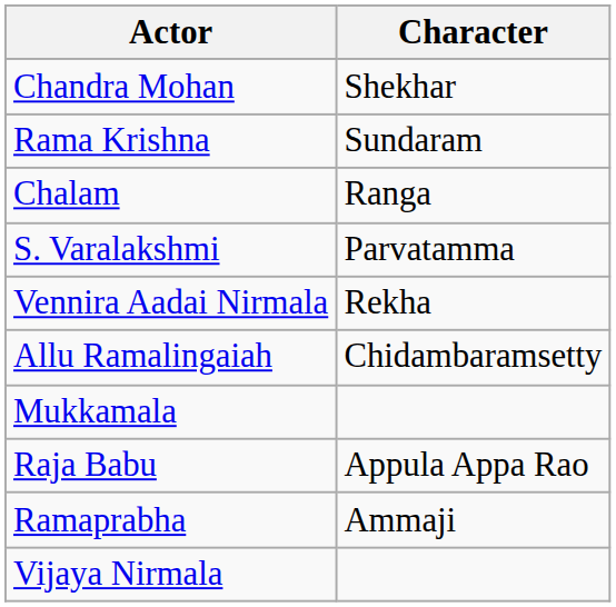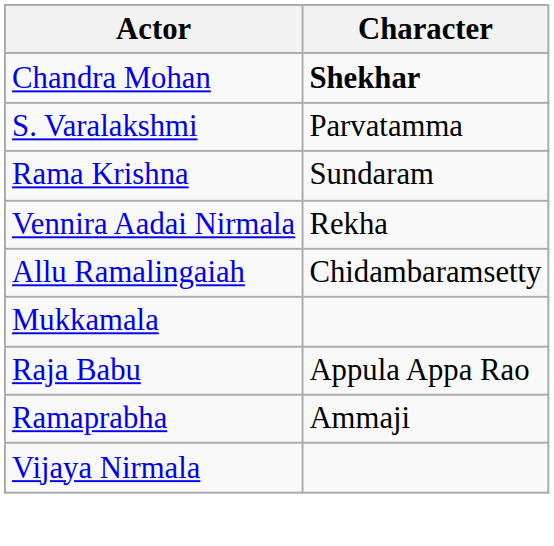Chandra Mohan | Character: normal -> bold
rows swapped: S. Varalakshmi <-> Rama Krishna
- row: Chalam | Ranga
